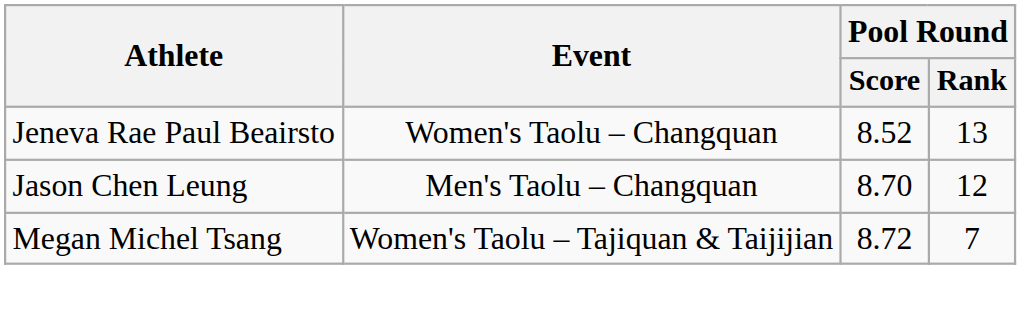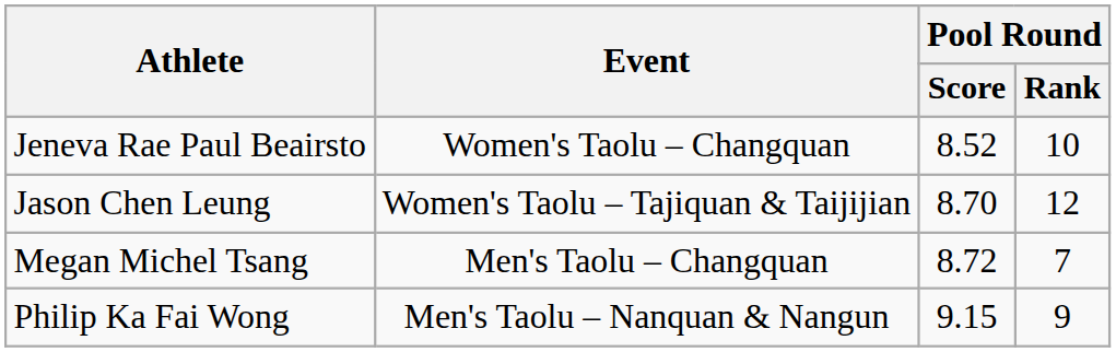Jeneva Rae Paul Beairsto | Pool Round / Rank: 13 -> 10
Jason Chen Leung | Event: Men's Taolu – Changquan -> Women's Taolu – Tajiquan & Taijijian
Megan Michel Tsang | Event: Women's Taolu – Tajiquan & Taijijian -> Men's Taolu – Changquan
+ row: Philip Ka Fai Wong | Men's Taolu – Nanquan & Nangun | 9.15 | 9
